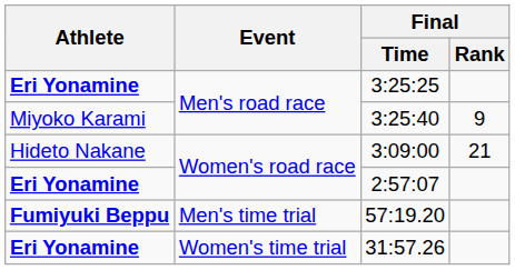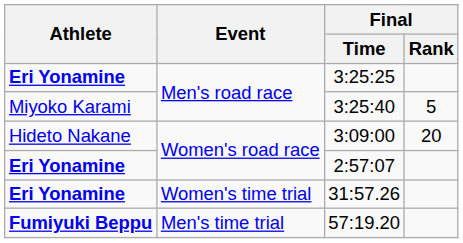3:25:40 | Final / Rank: 9 -> 5
3:09:00 | Final / Rank: 21 -> 20
rows swapped: 57:19.20 <-> 31:57.26
